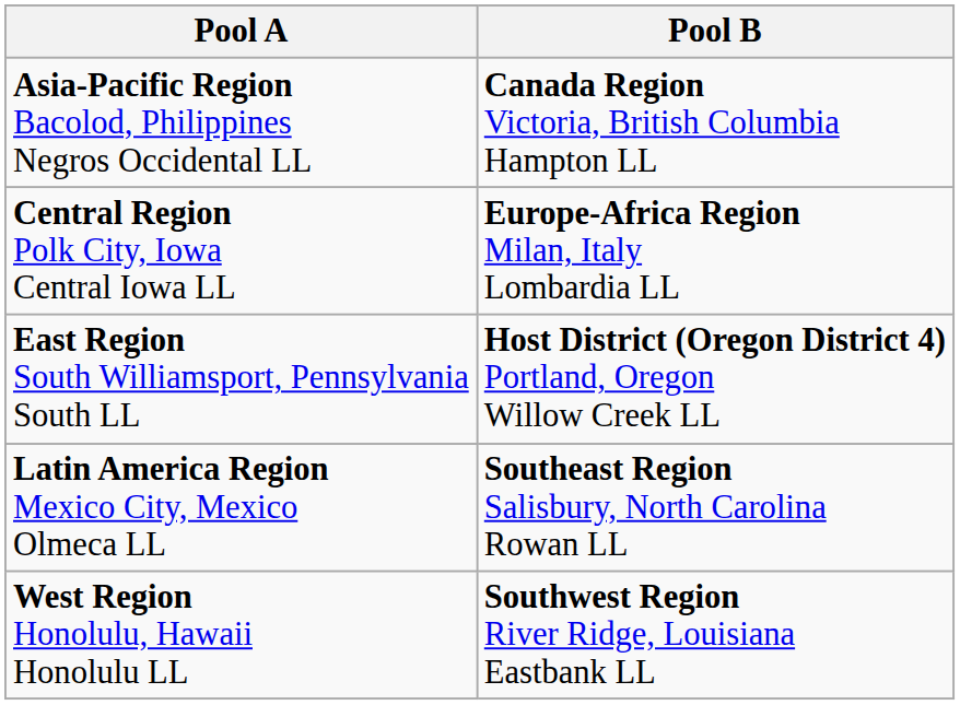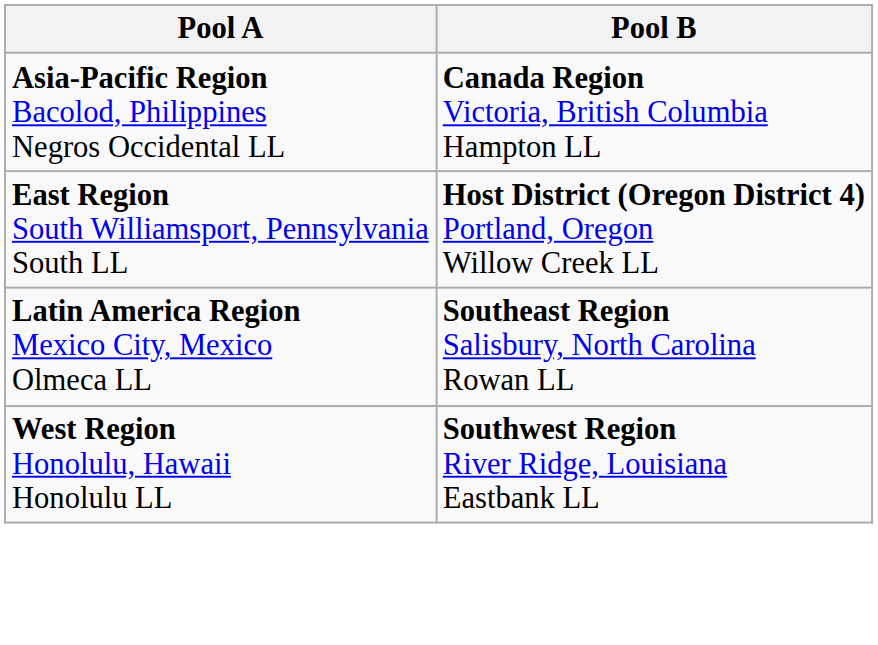- row: Central Region Polk City, Iowa Central Iowa LL | Europe-Africa Region Milan, Italy Lombardia LL
